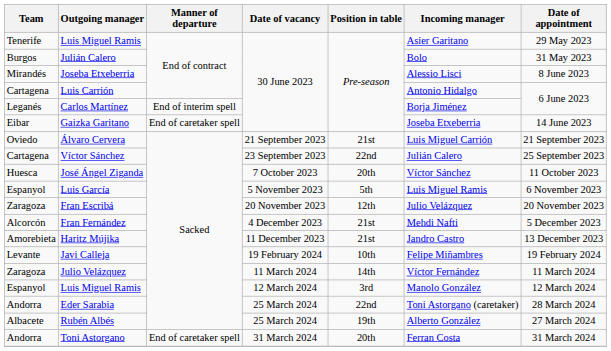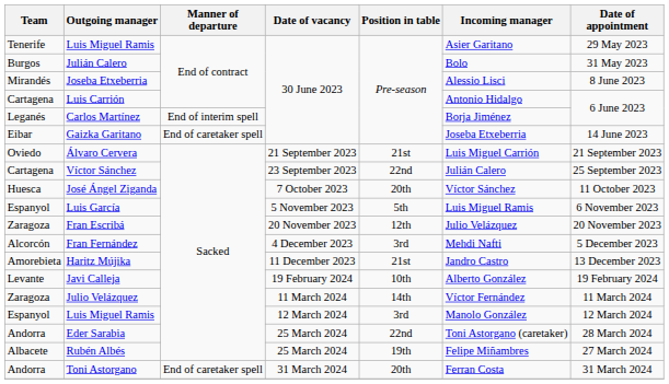Fran Fernández | Position in table: 21st -> 3rd
Javi Calleja | Incoming manager: Felipe Miñambres -> Alberto González
Rubén Albés | Incoming manager: Alberto González -> Felipe Miñambres
